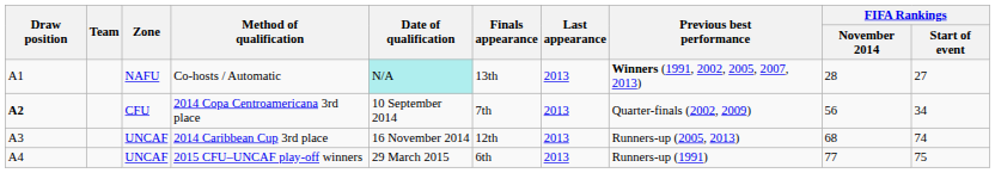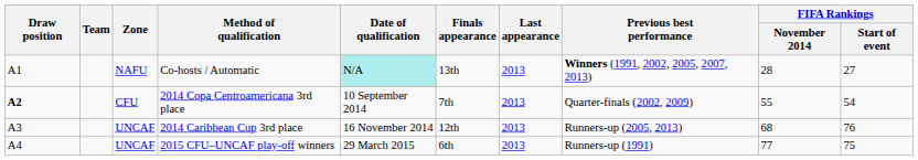2014 Copa Centroamericana 3rd place | FIFA Rankings / November 2014: 56 -> 55
2014 Copa Centroamericana 3rd place | FIFA Rankings / Start of event: 34 -> 54
2014 Caribbean Cup 3rd place | FIFA Rankings / Start of event: 74 -> 76
